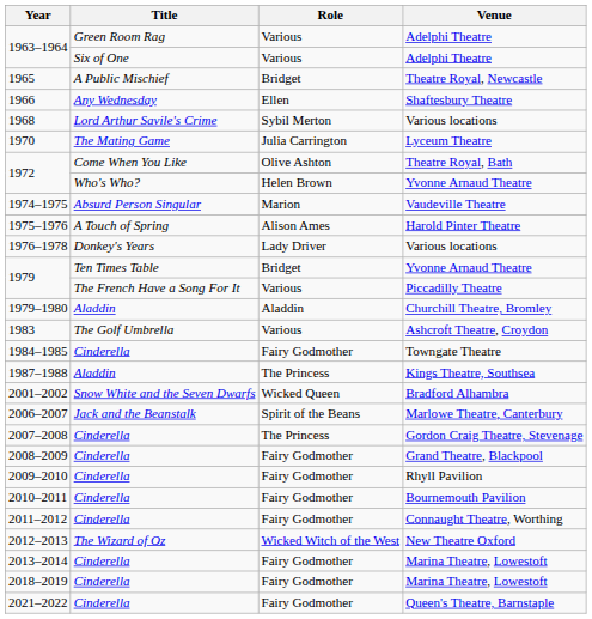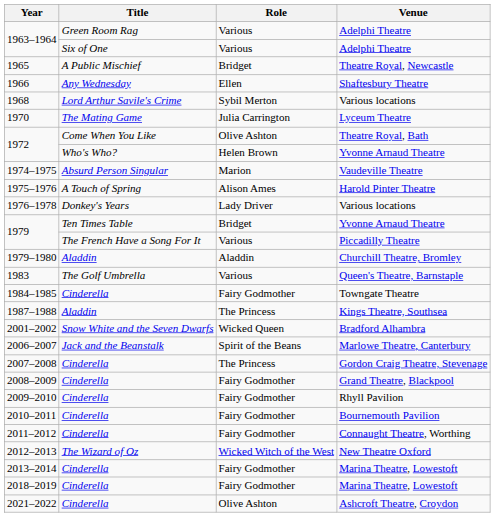1983 | Venue: Ashcroft Theatre, Croydon -> Queen's Theatre, Barnstaple
2021–2022 | Role: Fairy Godmother -> Olive Ashton
2021–2022 | Venue: Queen's Theatre, Barnstaple -> Ashcroft Theatre, Croydon
